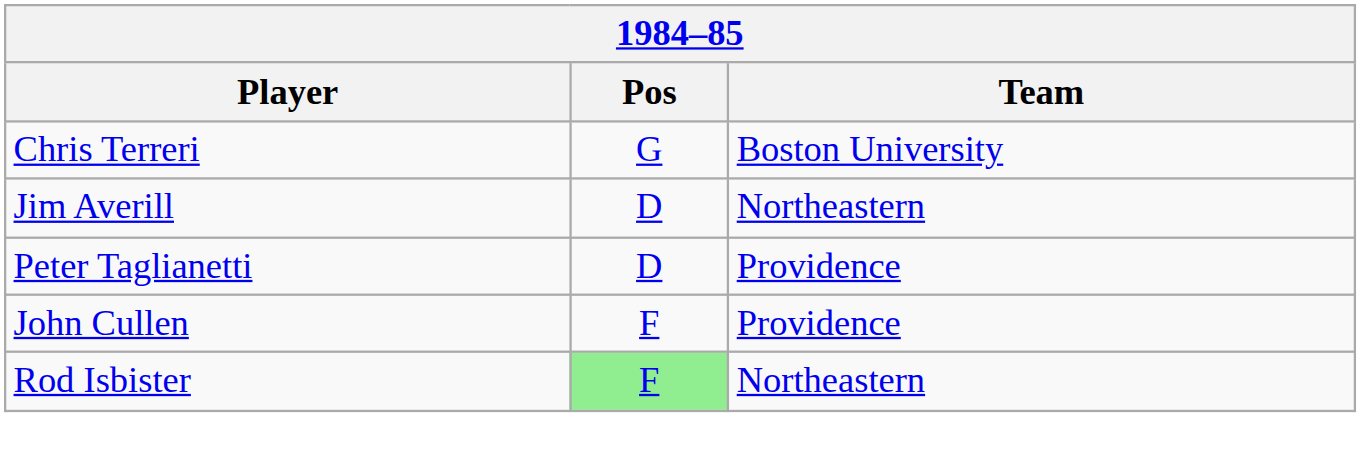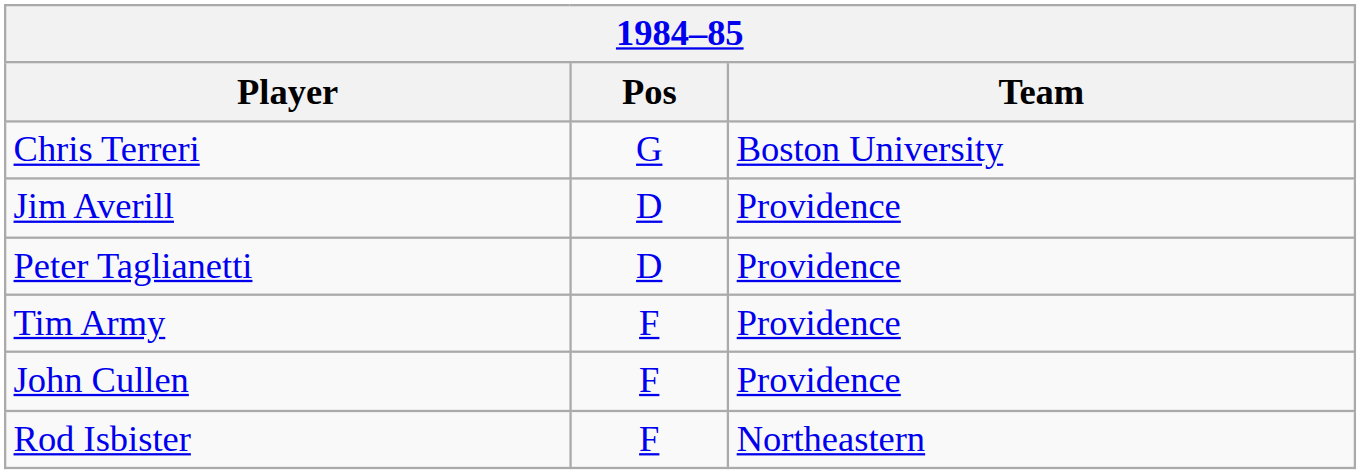Jim Averill | Team: Northeastern -> Providence
+ row: Tim Army | F | Providence
Rod Isbister | Pos: lightgreen background -> no background
